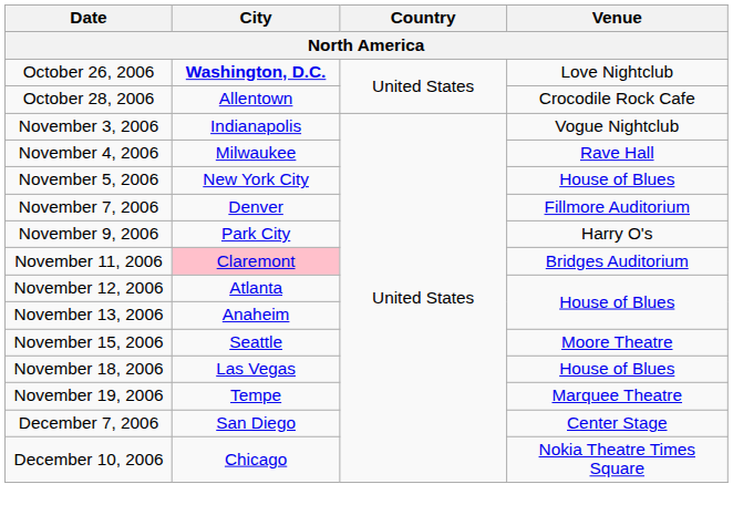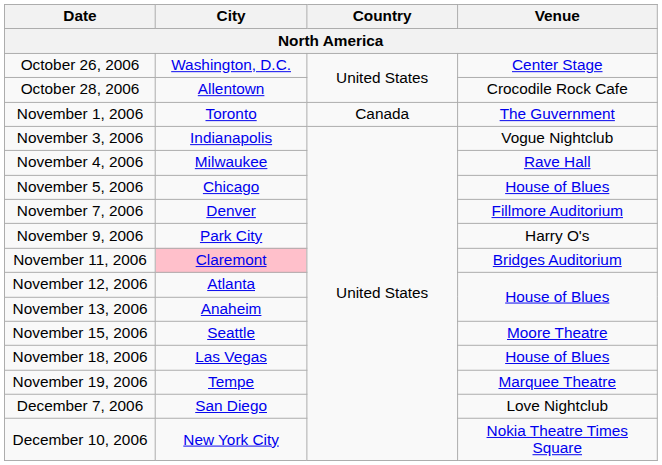October 26, 2006 | City: bold -> normal
October 26, 2006 | Venue: Love Nightclub -> Center Stage
+ row: November 1, 2006 | Toronto | Canada | The Guvernment
November 5, 2006 | City: New York City -> Chicago
December 7, 2006 | Venue: Center Stage -> Love Nightclub
December 10, 2006 | City: Chicago -> New York City
